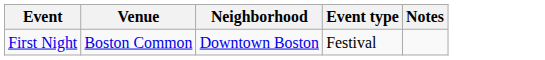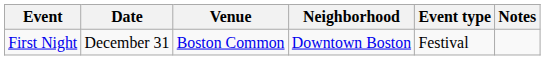+ column: Date | December 31
